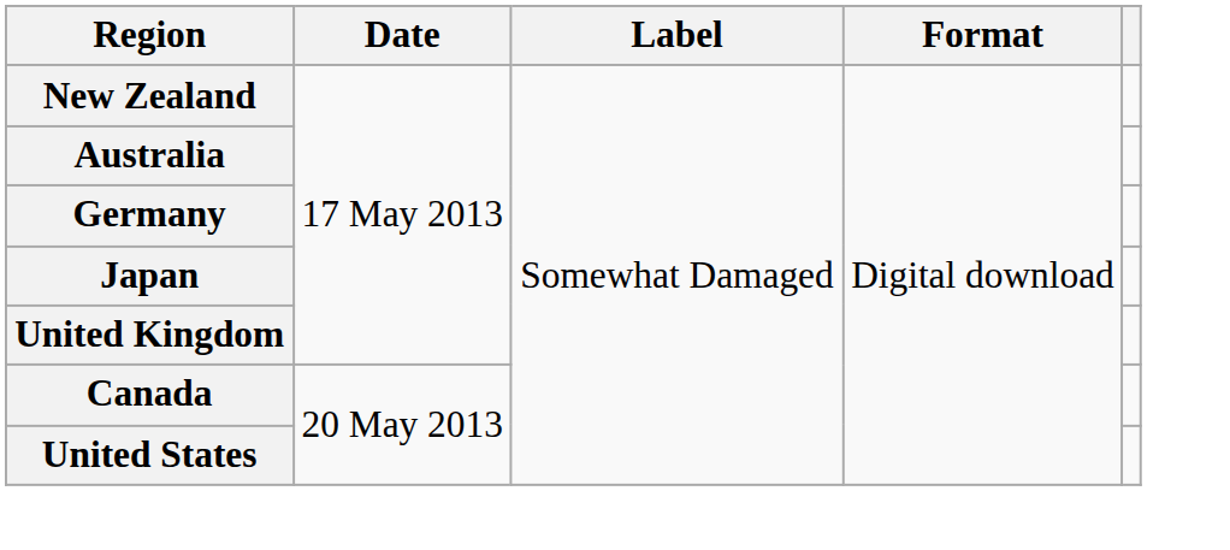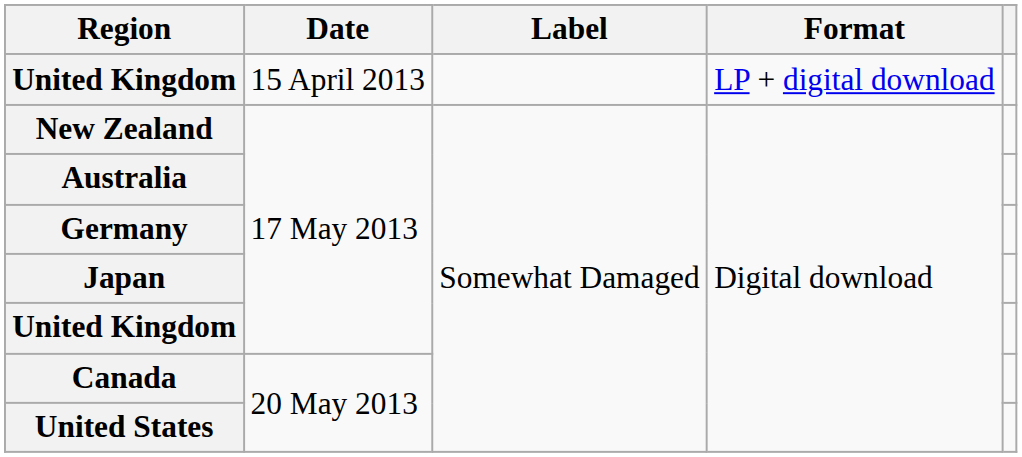+ row: United Kingdom | 15 April 2013 | LP + digital download
